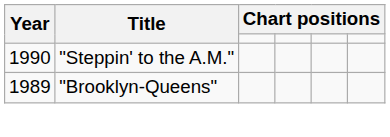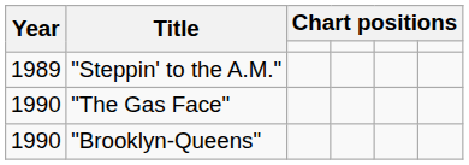"Steppin' to the A.M." | Year: 1990 -> 1989
+ row: 1990 | "The Gas Face"
"Brooklyn-Queens" | Year: 1989 -> 1990
